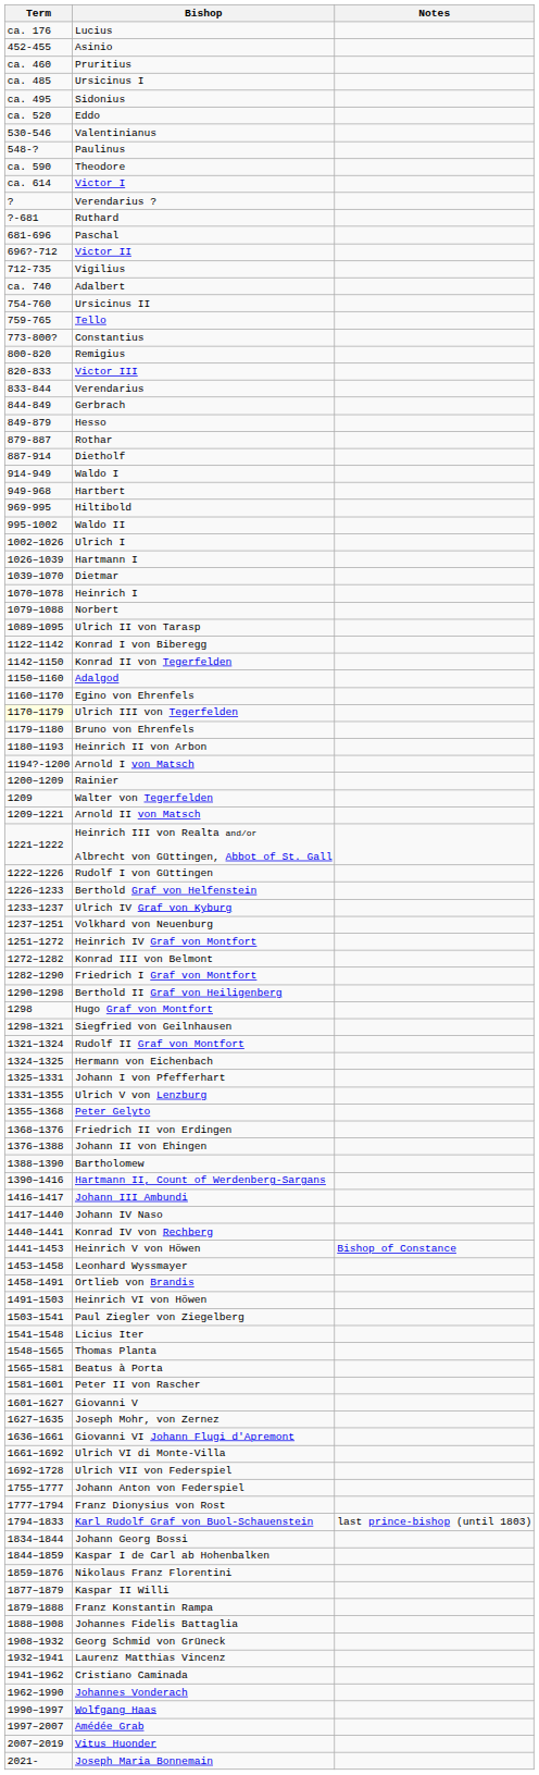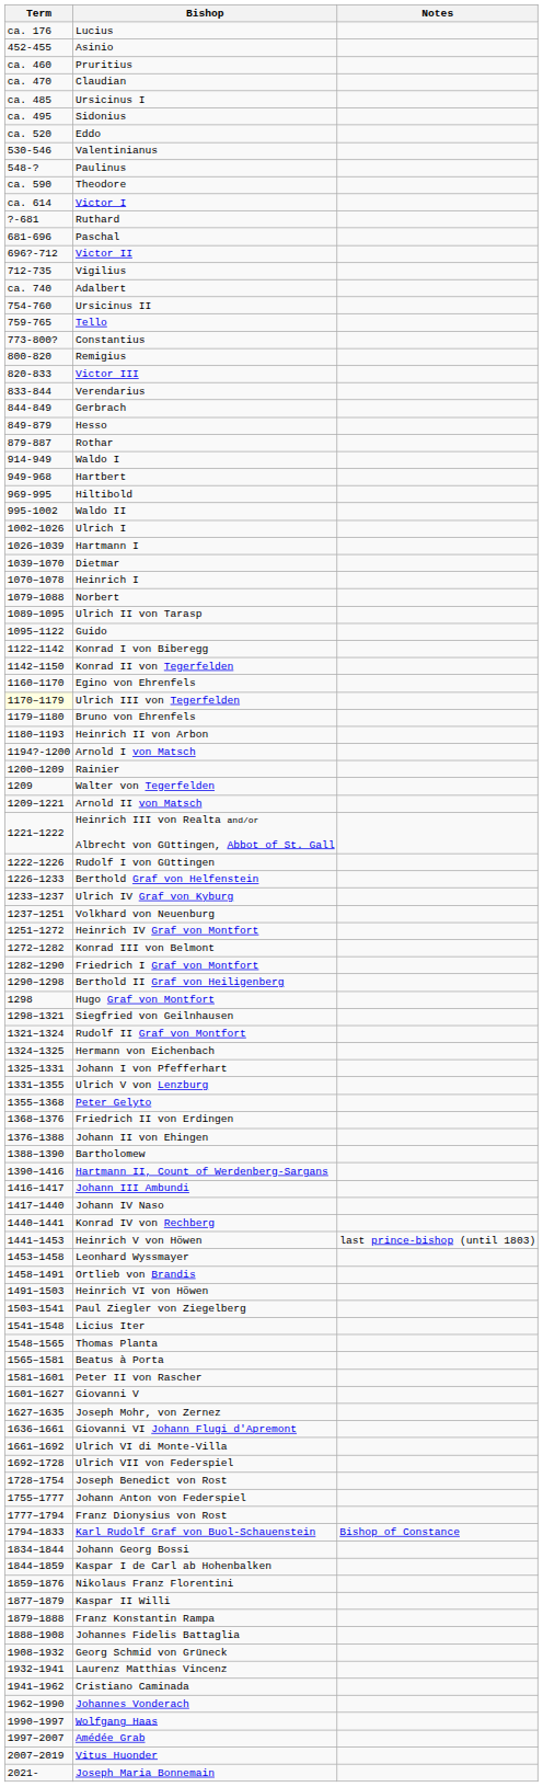+ row: ca. 470 | Claudian
- row: ? | Verendarius ?
- row: 887-914 | Dietholf
+ row: 1095–1122 | Guido
- row: 1150–1160 | Adalgod
Heinrich V von Höwen | Notes: Bishop of Constance -> last prince-bishop (until 1803)
+ row: 1728–1754 | Joseph Benedict von Rost
Karl Rudolf Graf von Buol-Schauenstein | Notes: last prince-bishop (until 1803) -> Bishop of Constance
